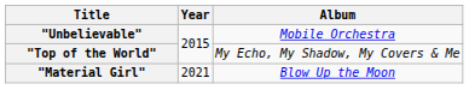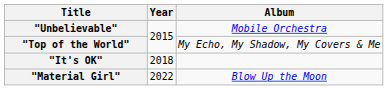+ row: "It's OK" | 2018
"Material Girl" | Year: 2021 -> 2022
